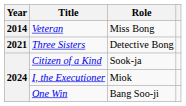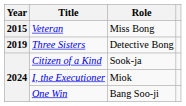Veteran | Year: 2014 -> 2015
Three Sisters | Year: 2021 -> 2019
